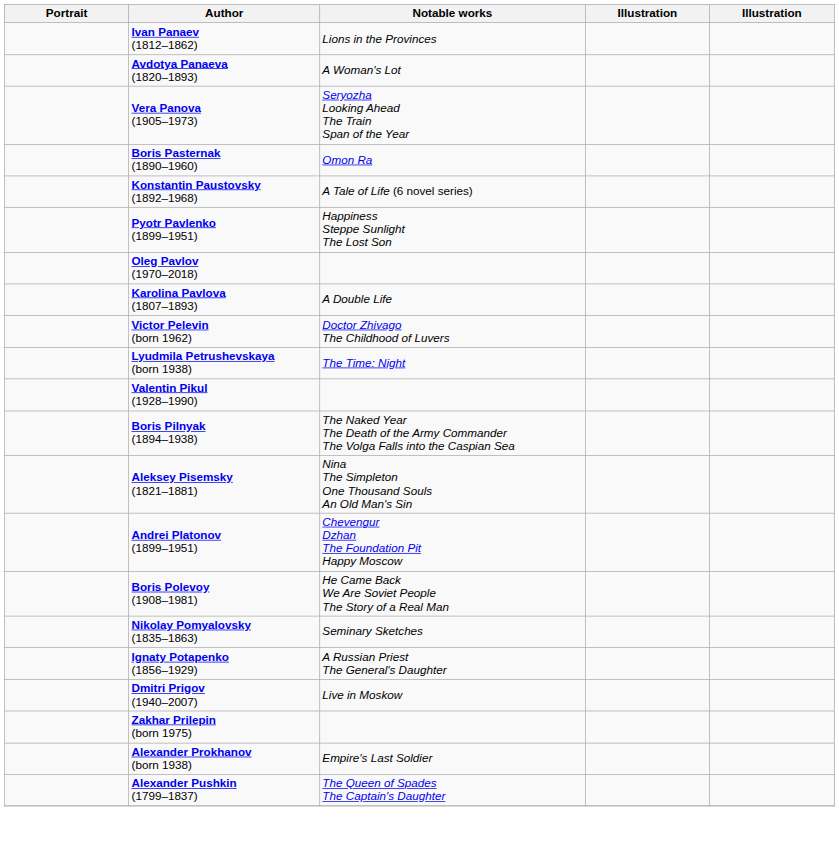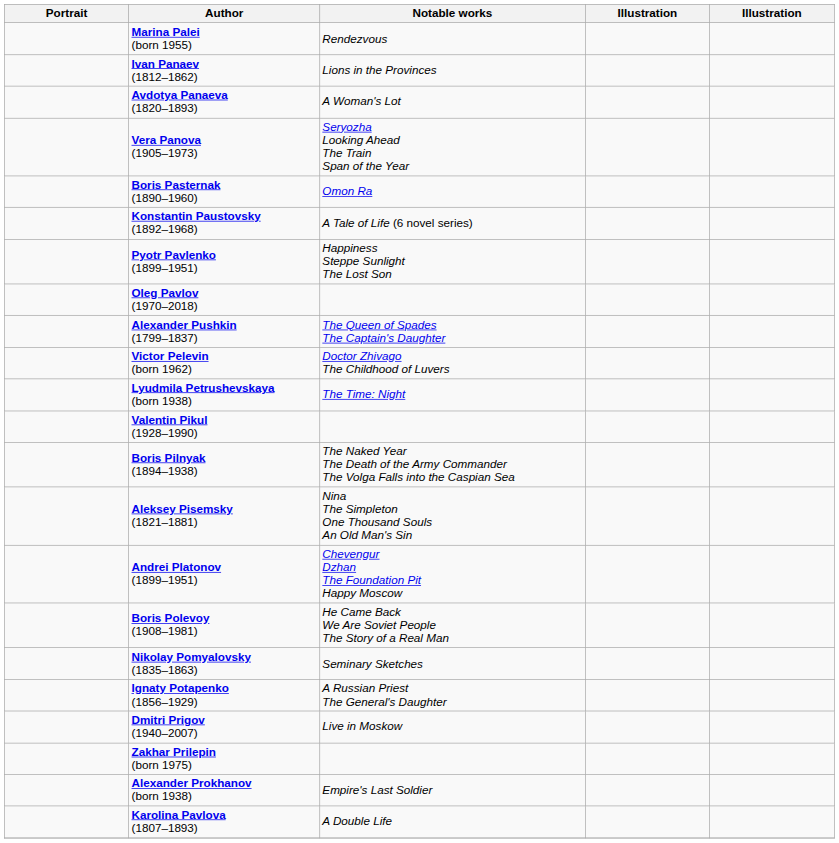+ row: Marina Palei (born 1955) | Rendezvous
rows swapped: Karolina Pavlova (1807–1893) <-> Alexander Pushkin (1799–1837)
